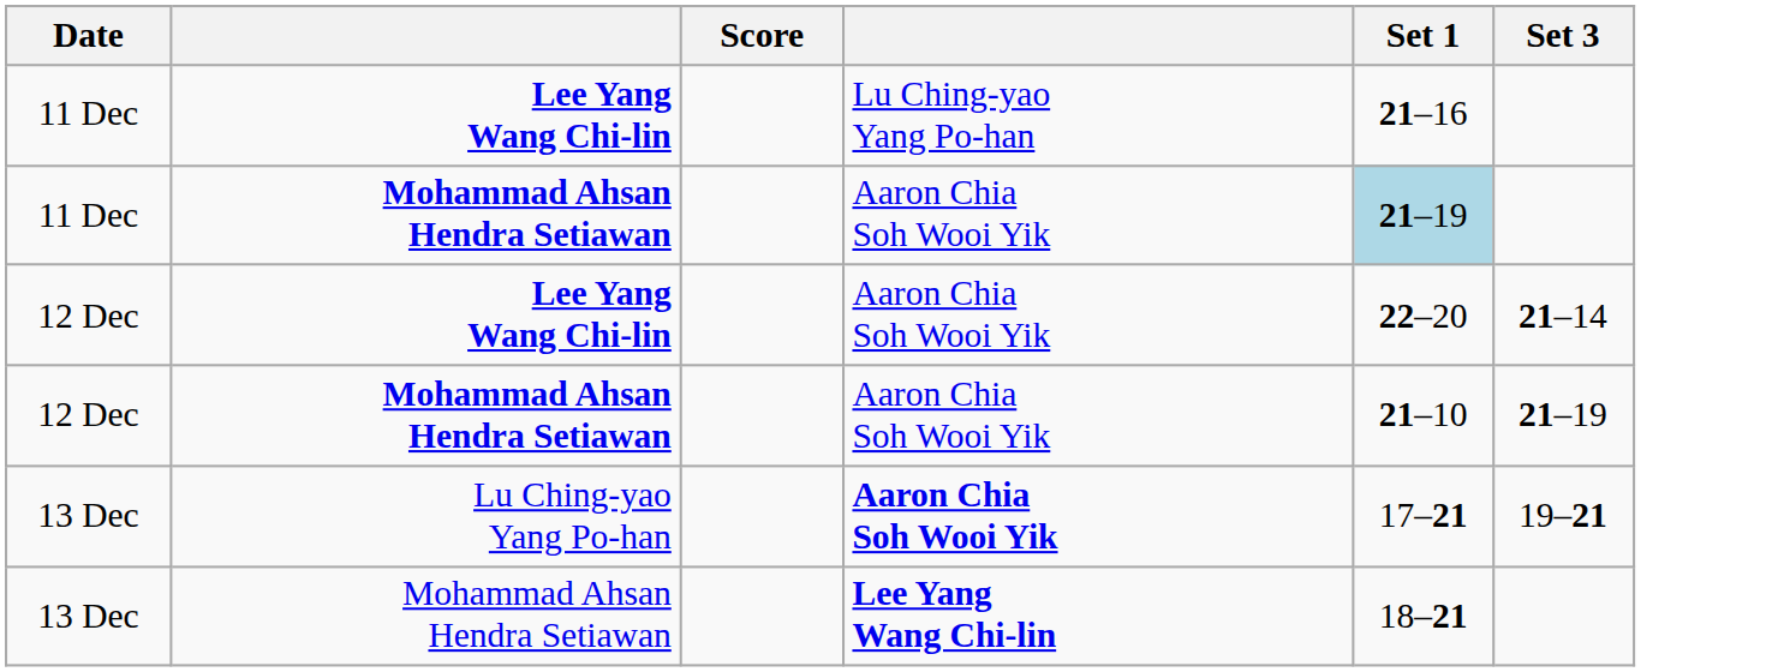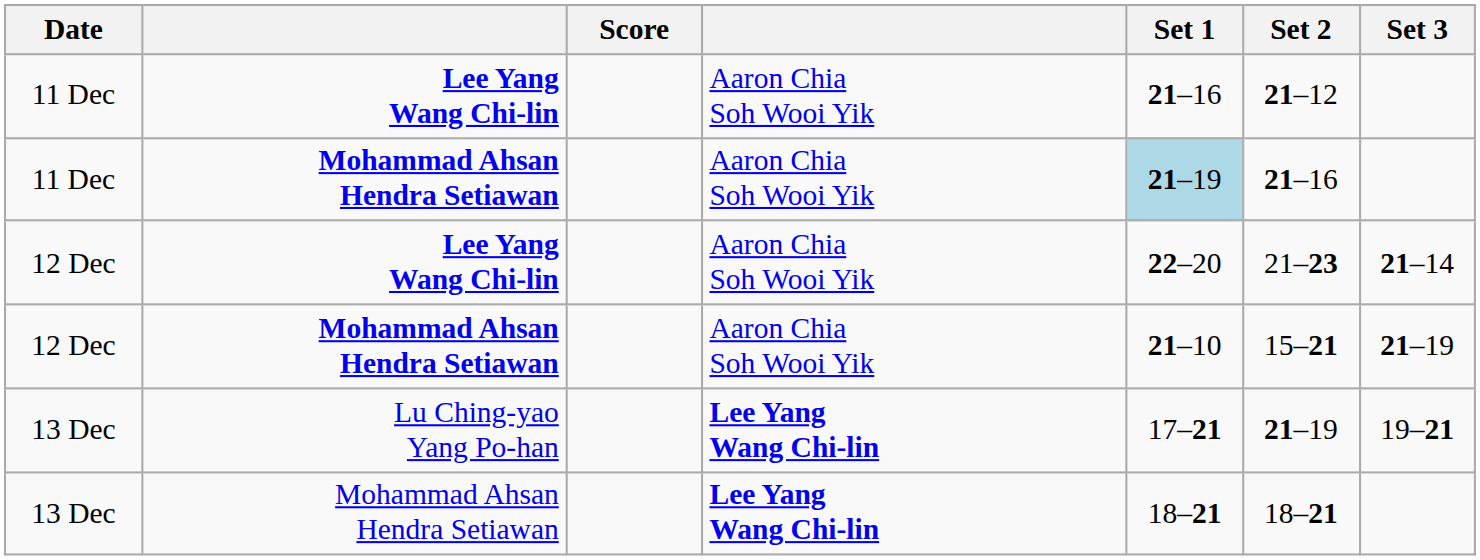+ column: Set 2 | 21–12 | 21–16 | 21–23 | 15–21 | 21–19 | 18–21
11 Dec / Lee Yang Wang Chi-lin | column 4: Lu Ching-yao Yang Po-han -> Aaron Chia Soh Wooi Yik
13 Dec / Lu Ching-yao Yang Po-han | column 4: Aaron Chia Soh Wooi Yik -> Lee Yang Wang Chi-lin
